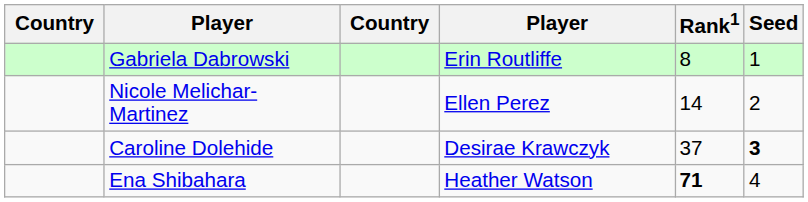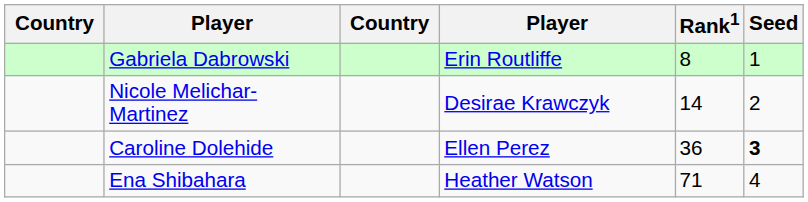Nicole Melichar-Martinez | column 4: Ellen Perez -> Desirae Krawczyk
Caroline Dolehide | column 4: Desirae Krawczyk -> Ellen Perez
Caroline Dolehide | Rank1: 37 -> 36
Ena Shibahara | Rank1: bold -> normal
